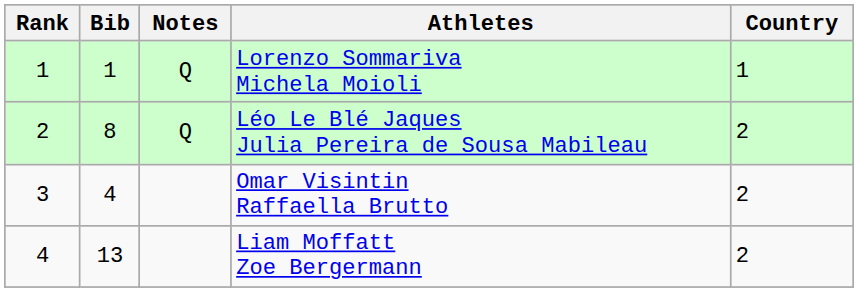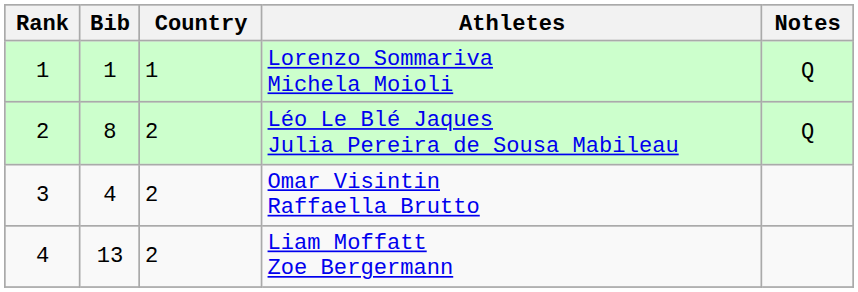columns swapped: Country <-> Notes
